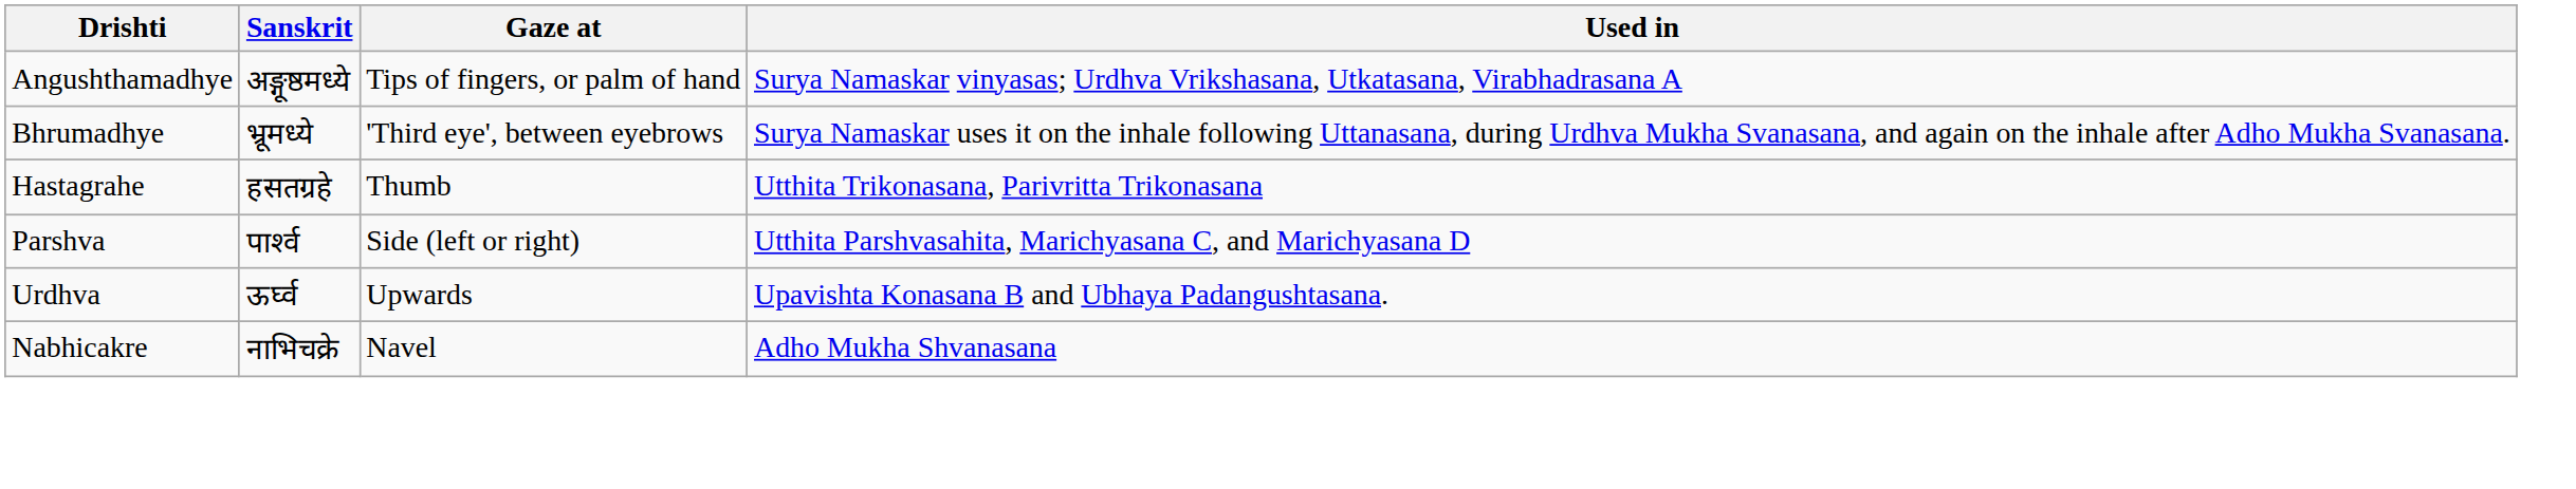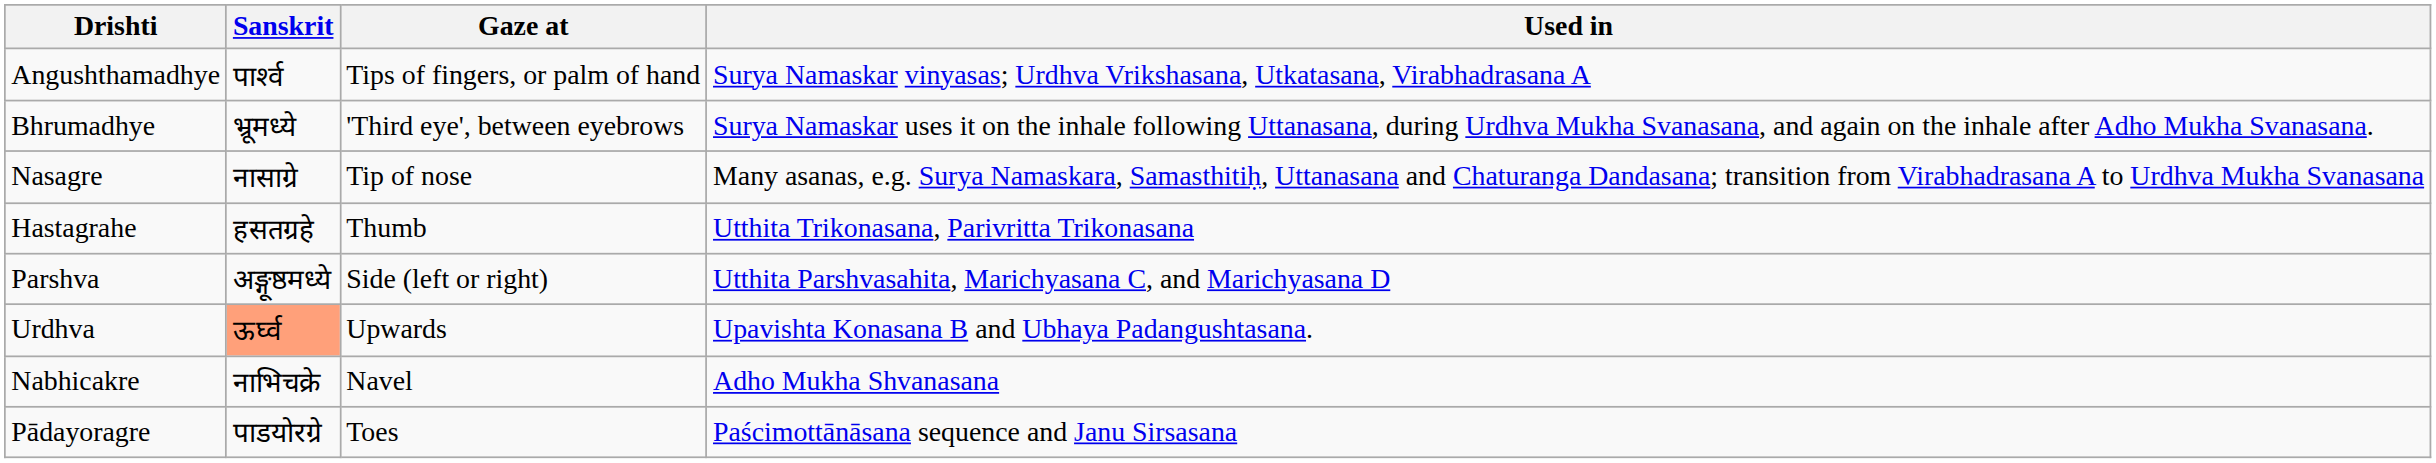Angushthamadhye | Sanskrit: अङ्गूष्ठमध्ये -> पार्श्व
+ row: Nasagre | नासाग्रे | Tip of nose | Many asanas, e.g. Surya Namaskara, Samasthitiḥ, Uttanasana and Chaturanga Dandasana; transition from Virabhadrasana A to Urdhva Mukha Svanasana
Parshva | Sanskrit: पार्श्व -> अङ्गूष्ठमध्ये
Urdhva | Sanskrit: no background -> lightsalmon background
+ row: Pādayoragre | पाडयोरग्रे | Toes | Paścimottānāsana sequence and Janu Sirsasana
